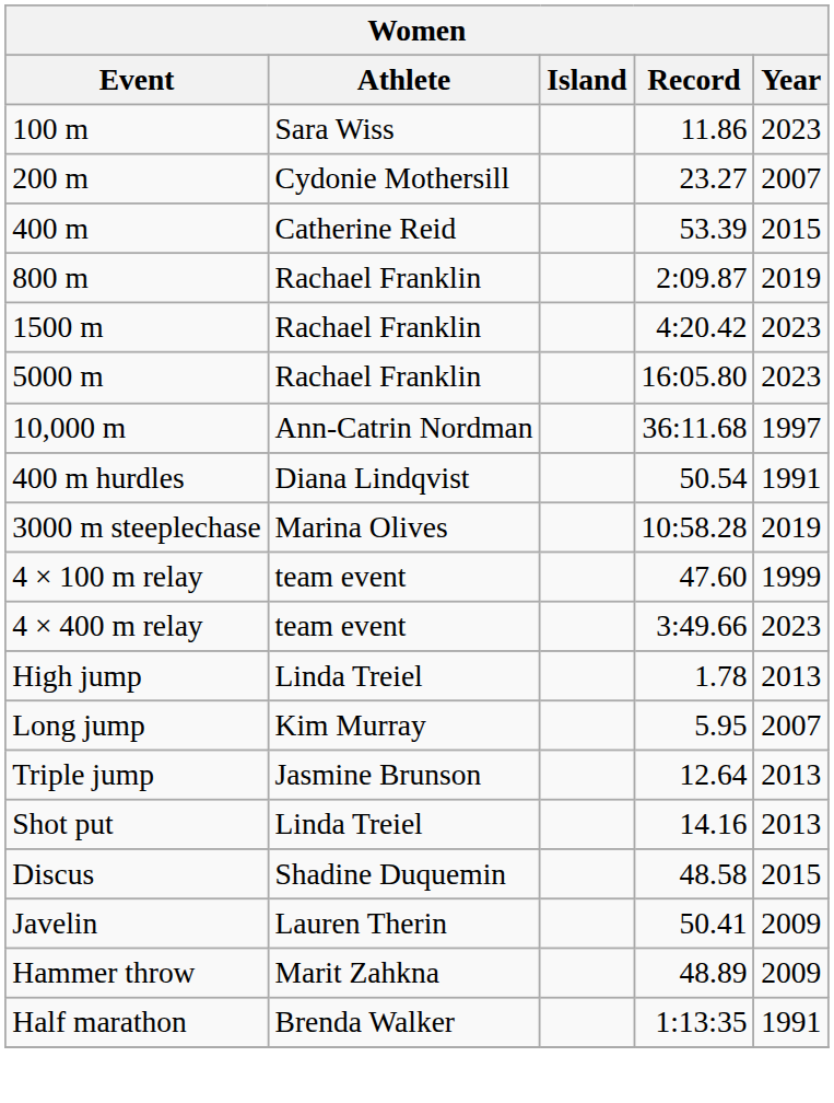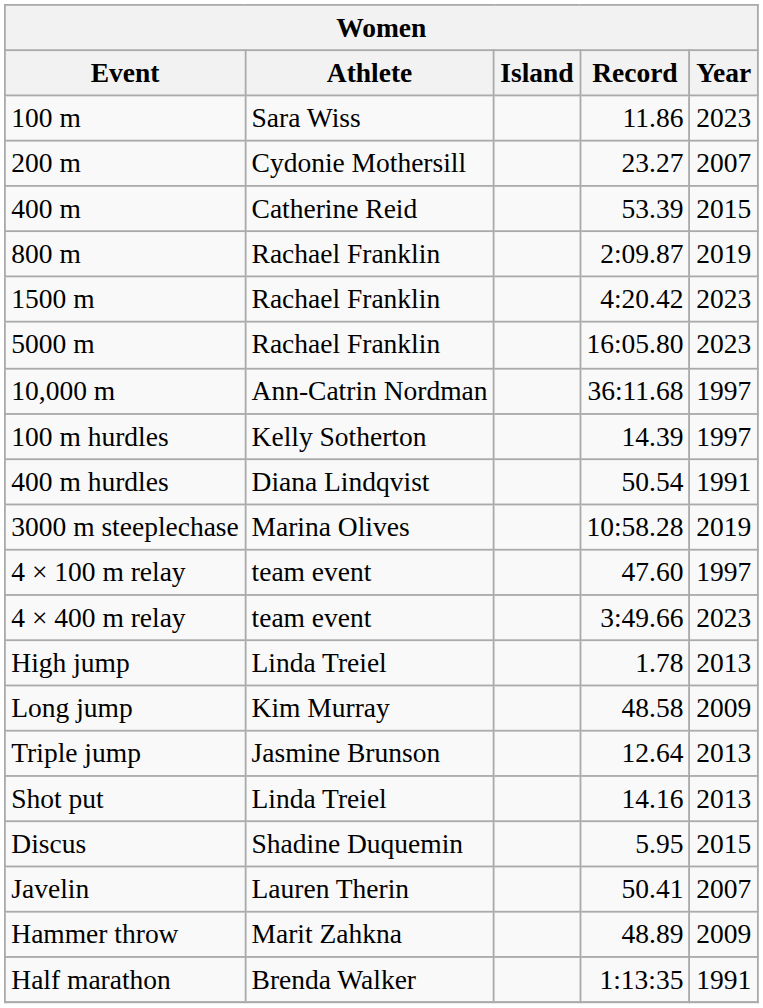+ row: 100 m hurdles | Kelly Sotherton | 14.39 | 1997
4 × 100 m relay | Year: 1999 -> 1997
Long jump | Record: 5.95 -> 48.58
Long jump | Year: 2007 -> 2009
Discus | Record: 48.58 -> 5.95
Javelin | Year: 2009 -> 2007
